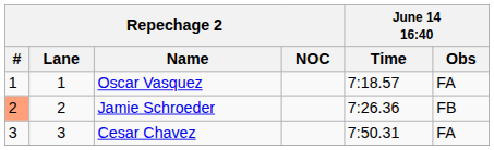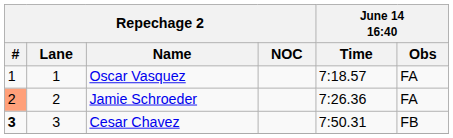Jamie Schroeder | June 14 16:40 / Obs: FB -> FA
Cesar Chavez | Repechage 2 / #: normal -> bold
Cesar Chavez | June 14 16:40 / Obs: FA -> FB
